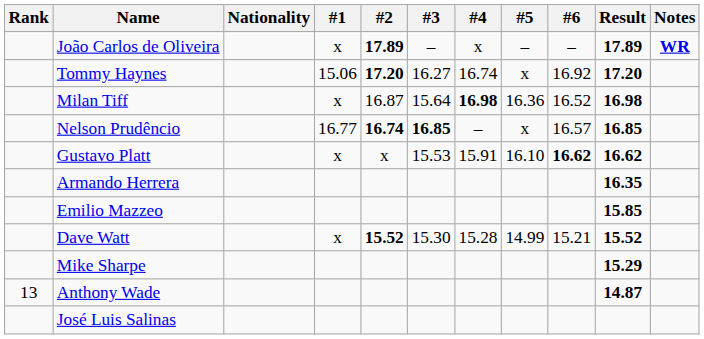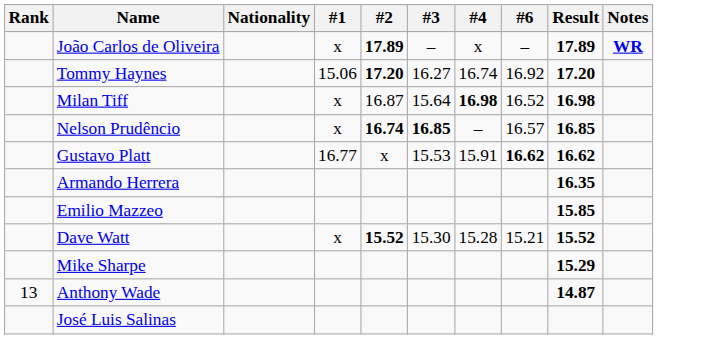- column: #5 | – | x | 16.36 | x | 16.10 | 14.99
Nelson Prudêncio | #1: 16.77 -> x
Gustavo Platt | #1: x -> 16.77
